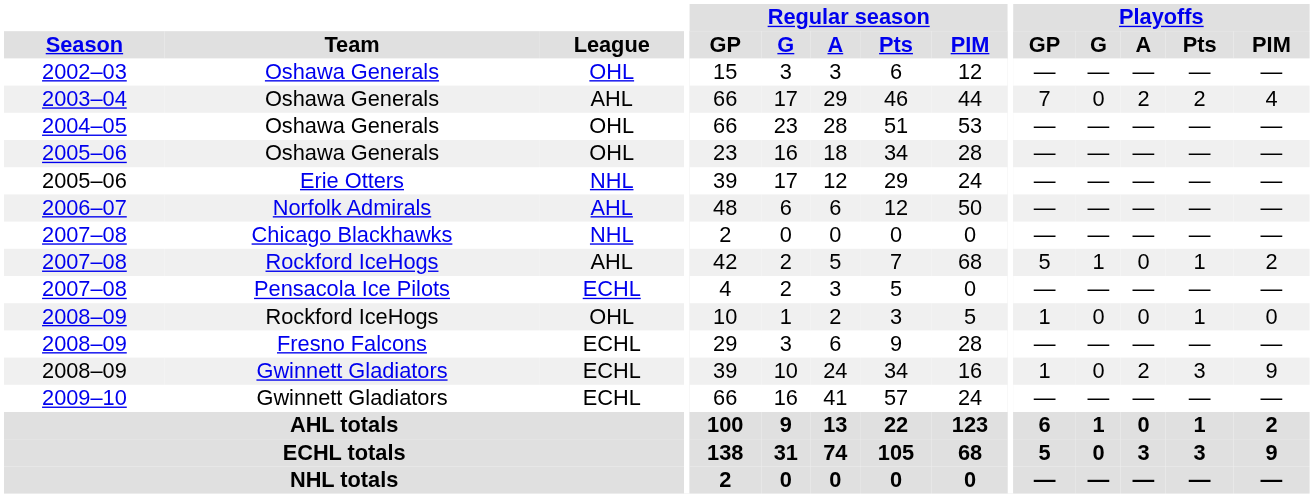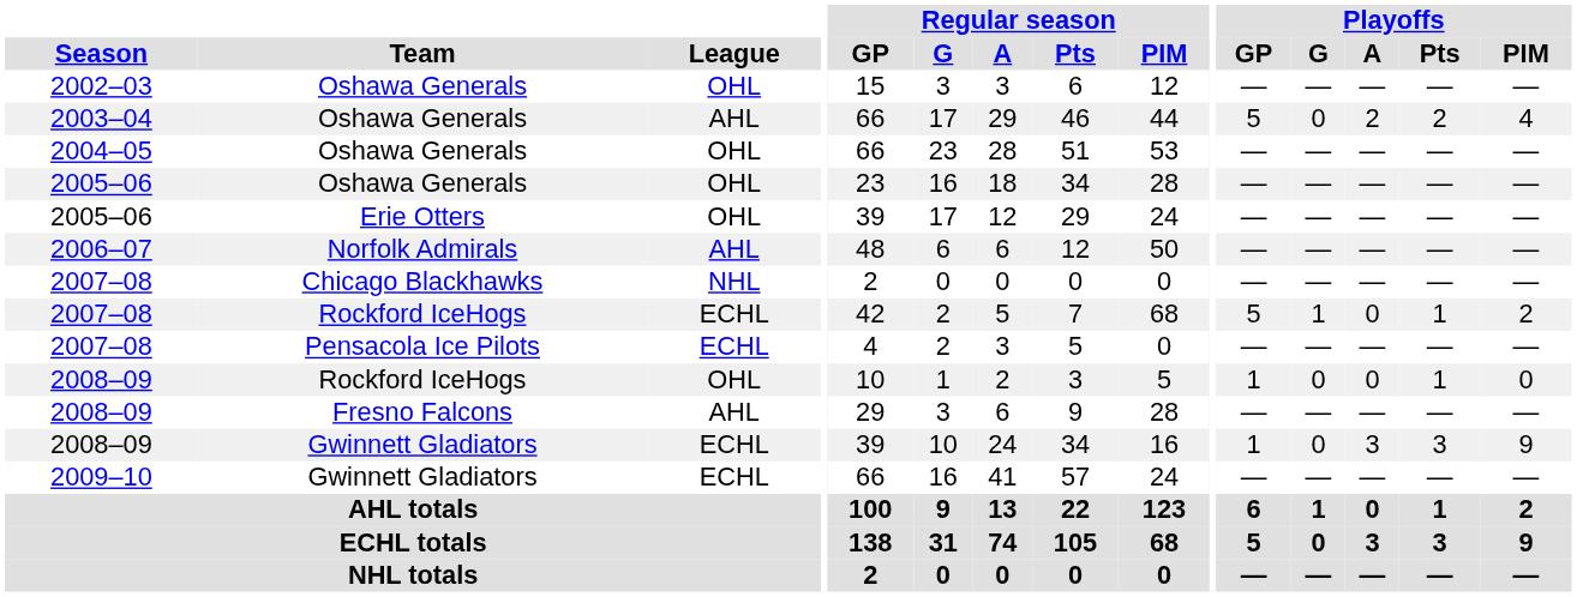2003–04 | Playoffs / GP: 7 -> 5
2005–06 / Erie Otters | League: NHL -> OHL
2007–08 / Rockford IceHogs | League: AHL -> ECHL
2008–09 / Fresno Falcons | League: ECHL -> AHL
2008–09 / Gwinnett Gladiators | Playoffs / A: 2 -> 3
